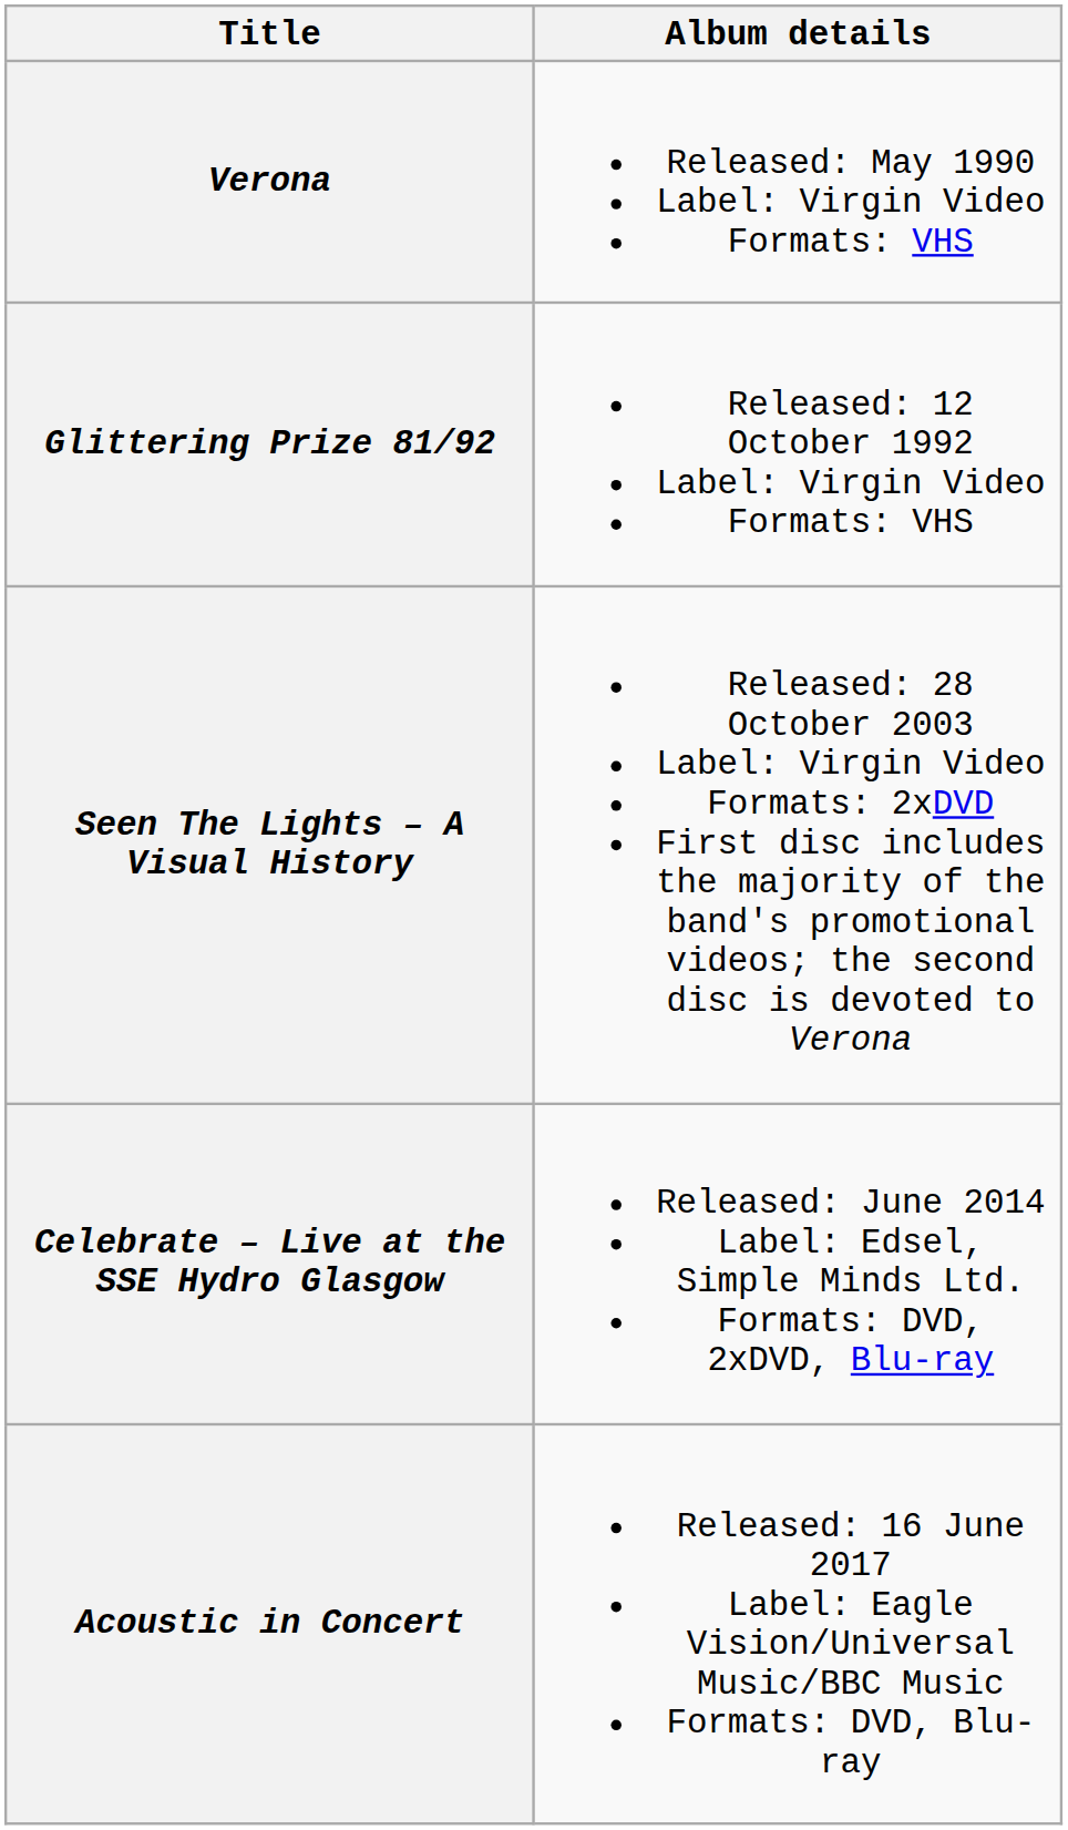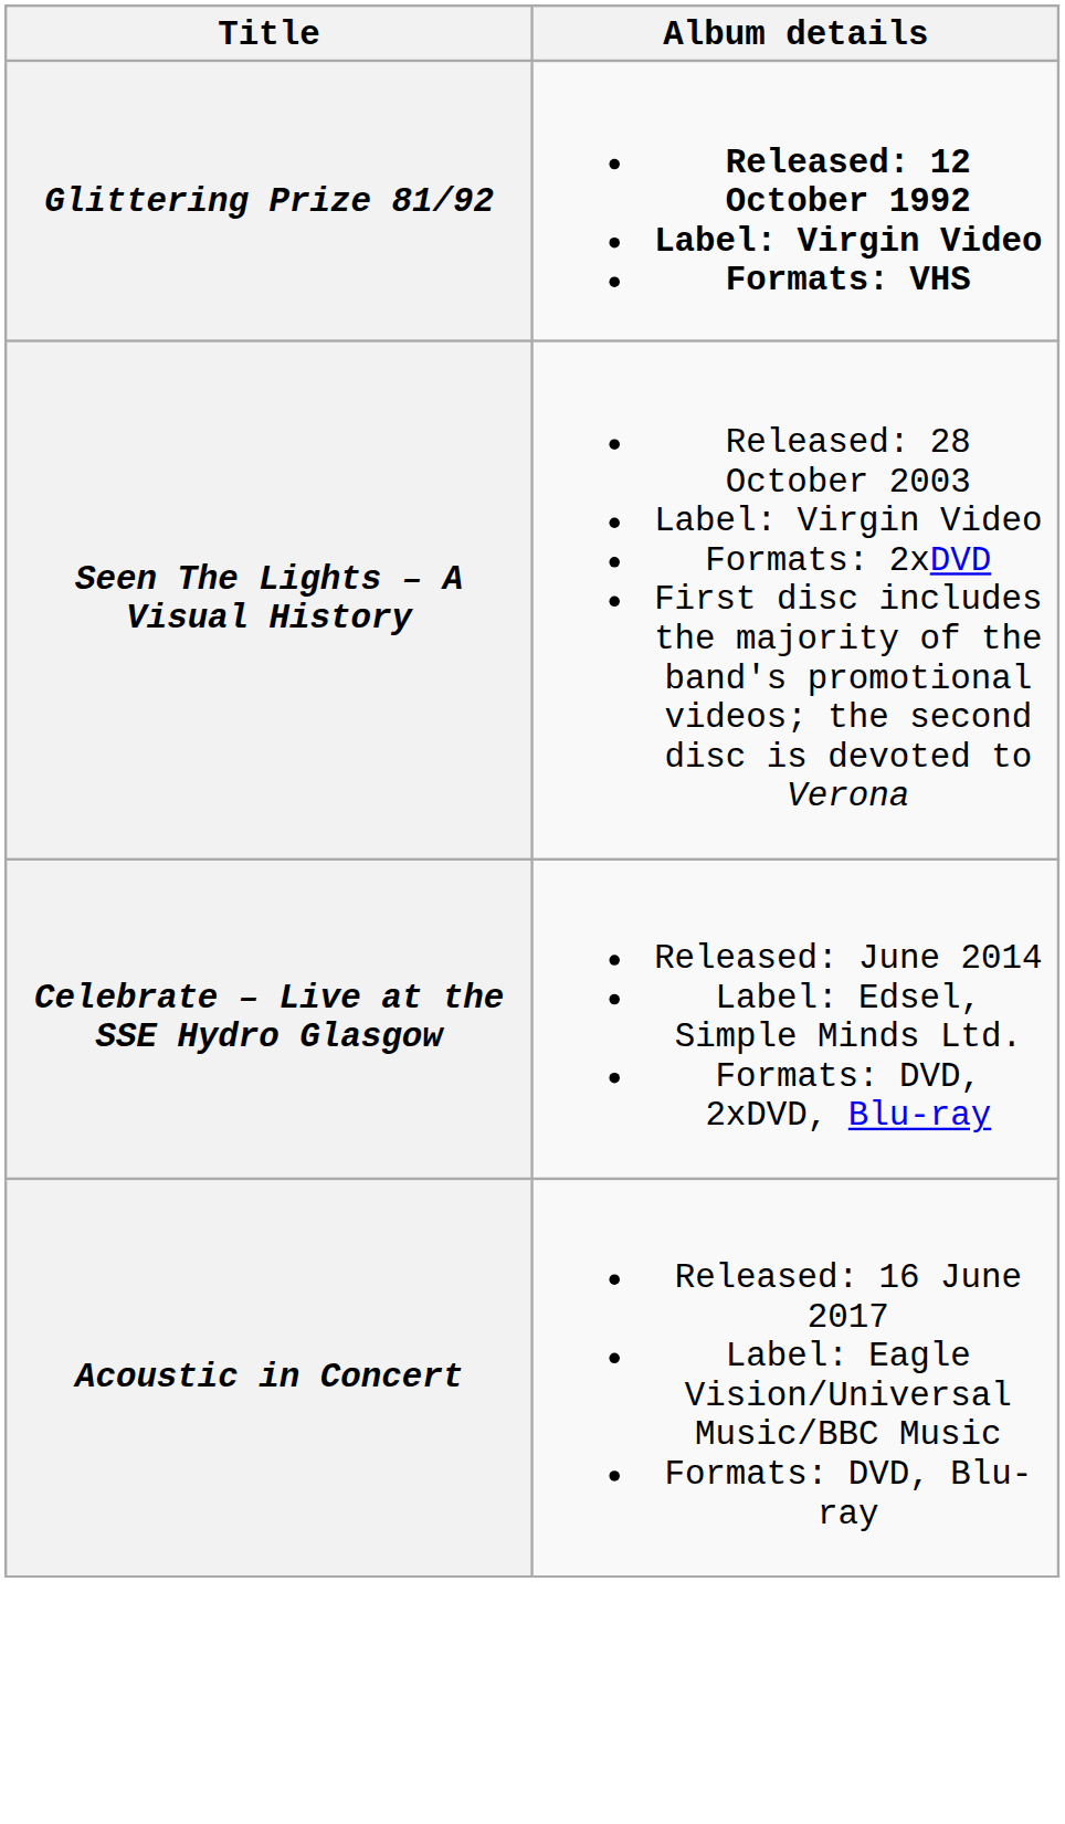- row: Verona | Released: May 1990 Label: Virgin Video Formats: VHS
Glittering Prize 81/92 | Album details: normal -> bold
